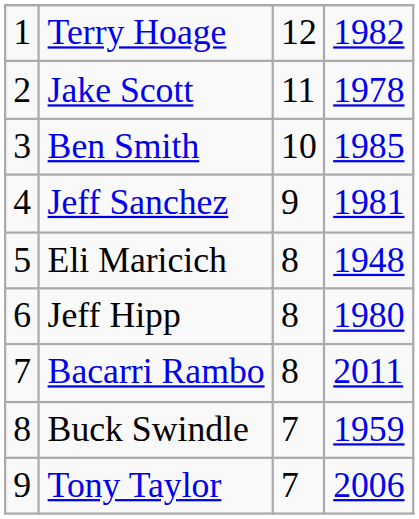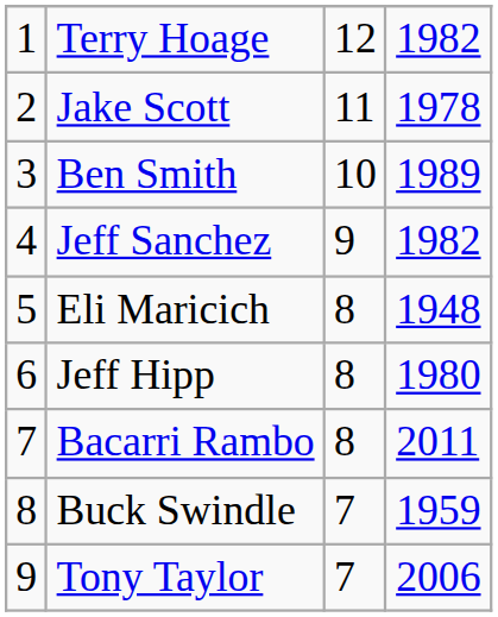Ben Smith | column 4: 1985 -> 1989
Jeff Sanchez | column 4: 1981 -> 1982
